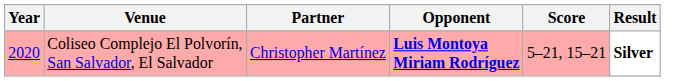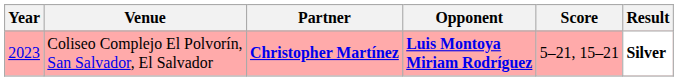Coliseo Complejo El Polvorín, San Salvador, El Salvador | Year: 2020 -> 2023
Coliseo Complejo El Polvorín, San Salvador, El Salvador | Partner: normal -> bold
